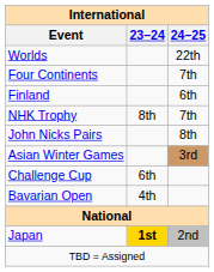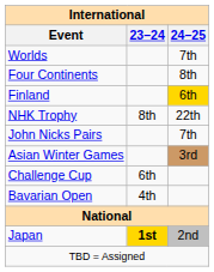Worlds | 24–25: 22th -> 7th
Four Continents | 24–25: 7th -> 8th
Finland | 24–25: no background -> gold background
NHK Trophy | 24–25: 7th -> 22th
John Nicks Pairs | 24–25: 8th -> 7th
